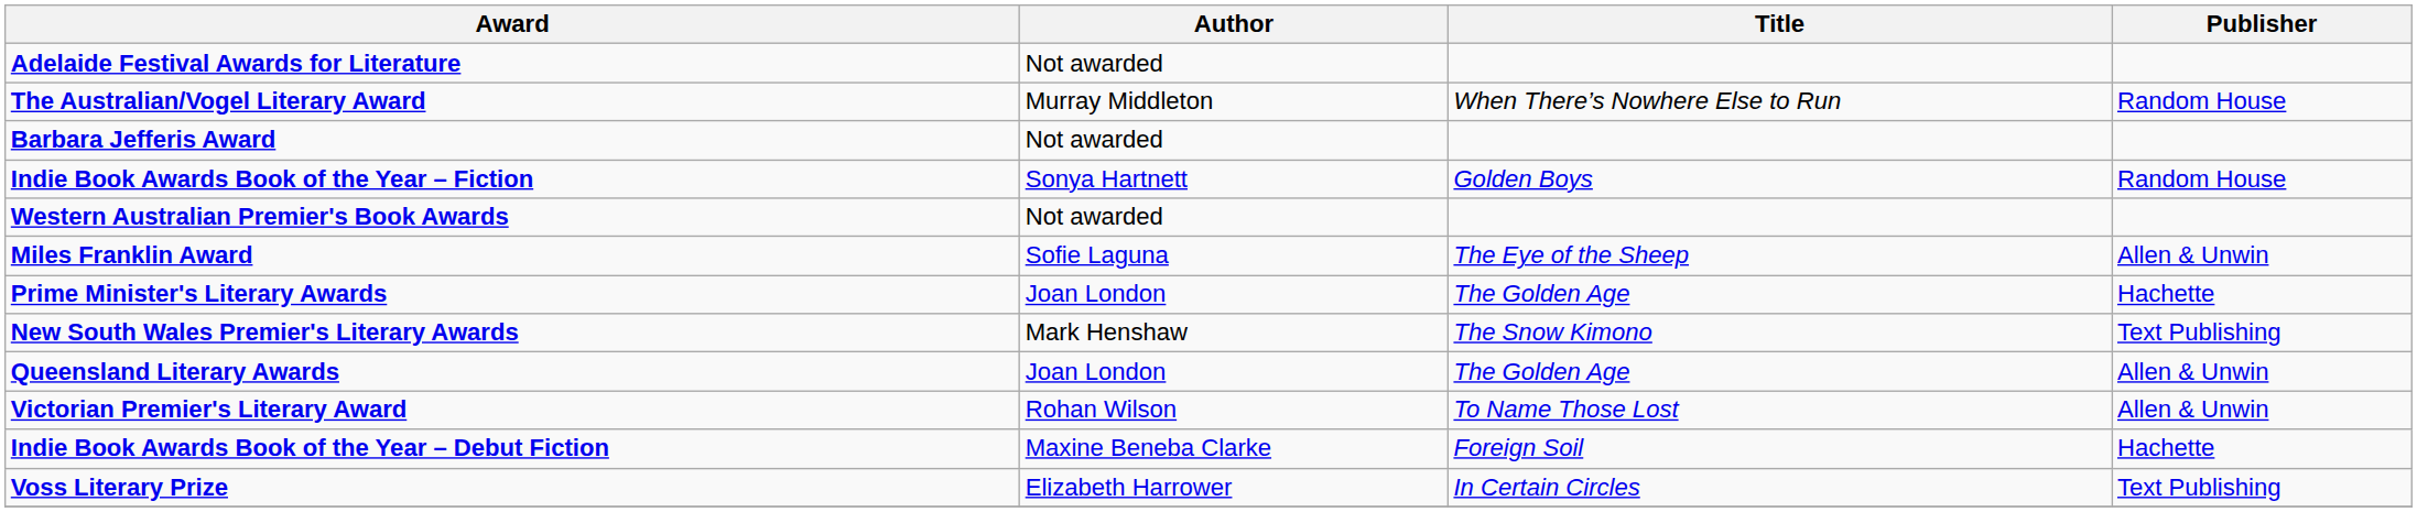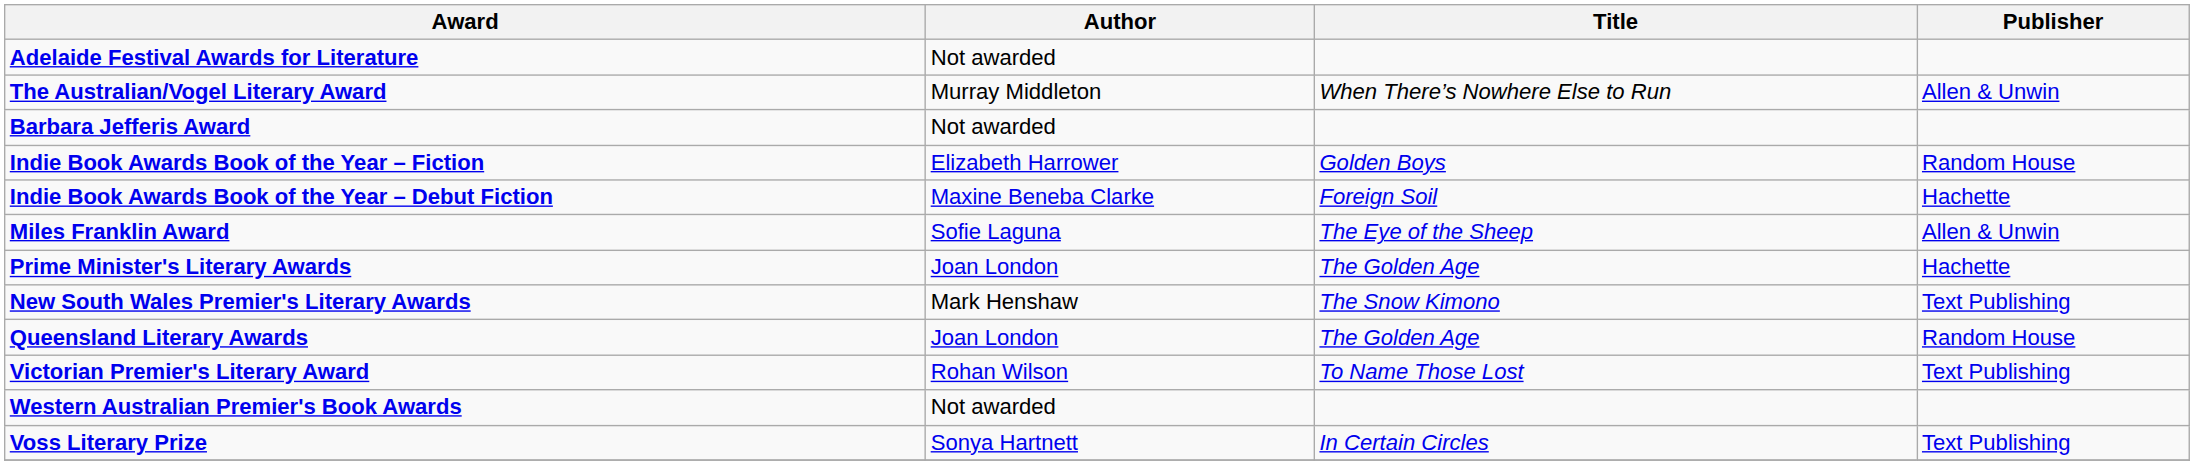The Australian/Vogel Literary Award | Publisher: Random House -> Allen & Unwin
Indie Book Awards Book of the Year – Fiction | Author: Sonya Hartnett -> Elizabeth Harrower
rows swapped: Indie Book Awards Book of the Year – Debut Fiction <-> Western Australian Premier's Book Awards
Queensland Literary Awards | Publisher: Allen & Unwin -> Random House
Victorian Premier's Literary Award | Publisher: Allen & Unwin -> Text Publishing
Voss Literary Prize | Author: Elizabeth Harrower -> Sonya Hartnett
